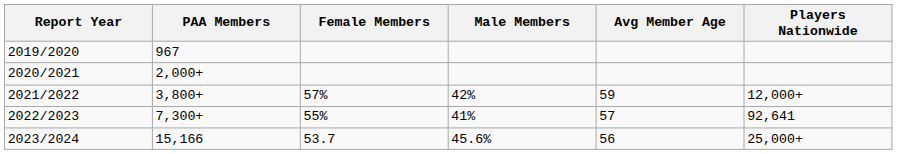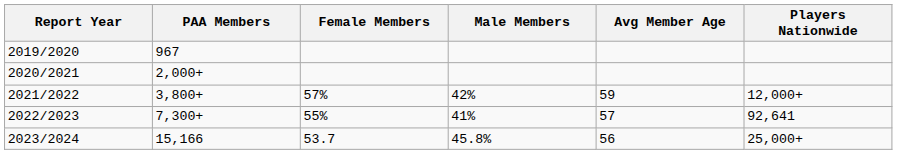2023/2024 | Male Members: 45.6% -> 45.8%
